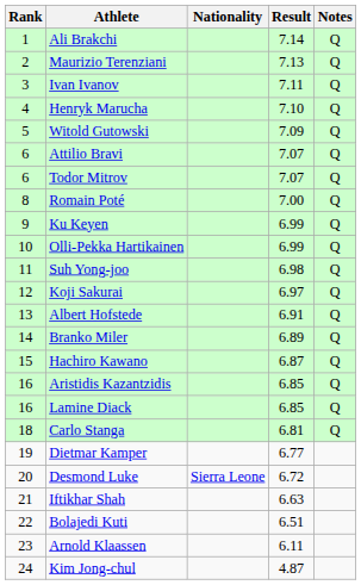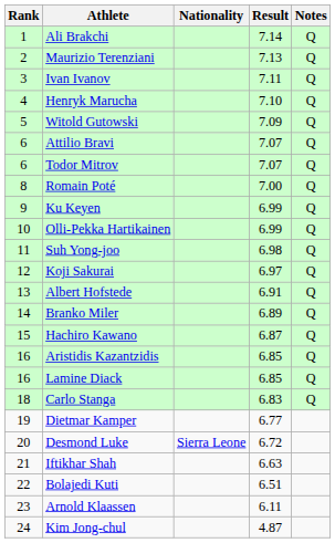Carlo Stanga | Result: 6.81 -> 6.83
